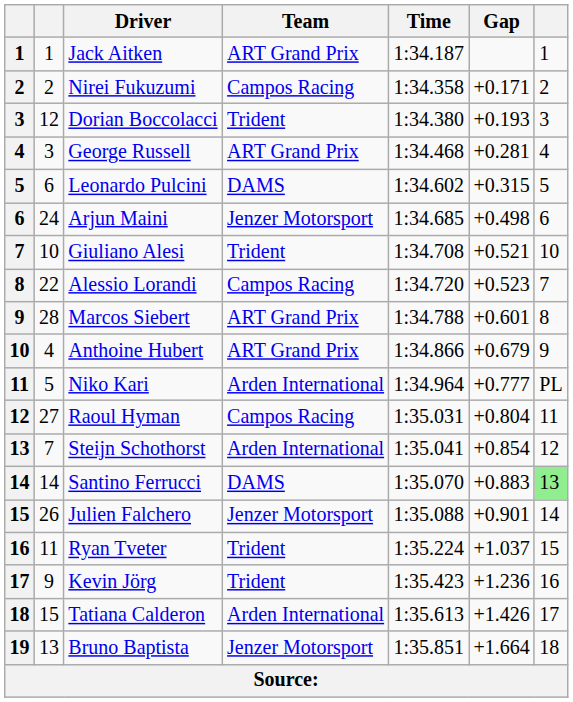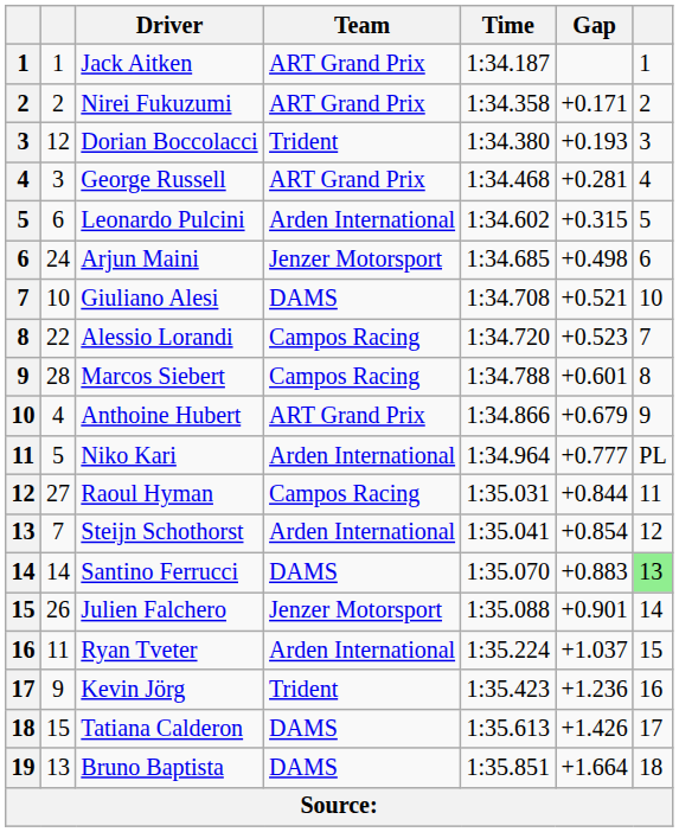Nirei Fukuzumi | Team: Campos Racing -> ART Grand Prix
Leonardo Pulcini | Team: DAMS -> Arden International
Giuliano Alesi | Team: Trident -> DAMS
Marcos Siebert | Team: ART Grand Prix -> Campos Racing
Raoul Hyman | Gap: +0.804 -> +0.844
Ryan Tveter | Team: Trident -> Arden International
Tatiana Calderon | Team: Arden International -> DAMS
Bruno Baptista | Team: Jenzer Motorsport -> DAMS
